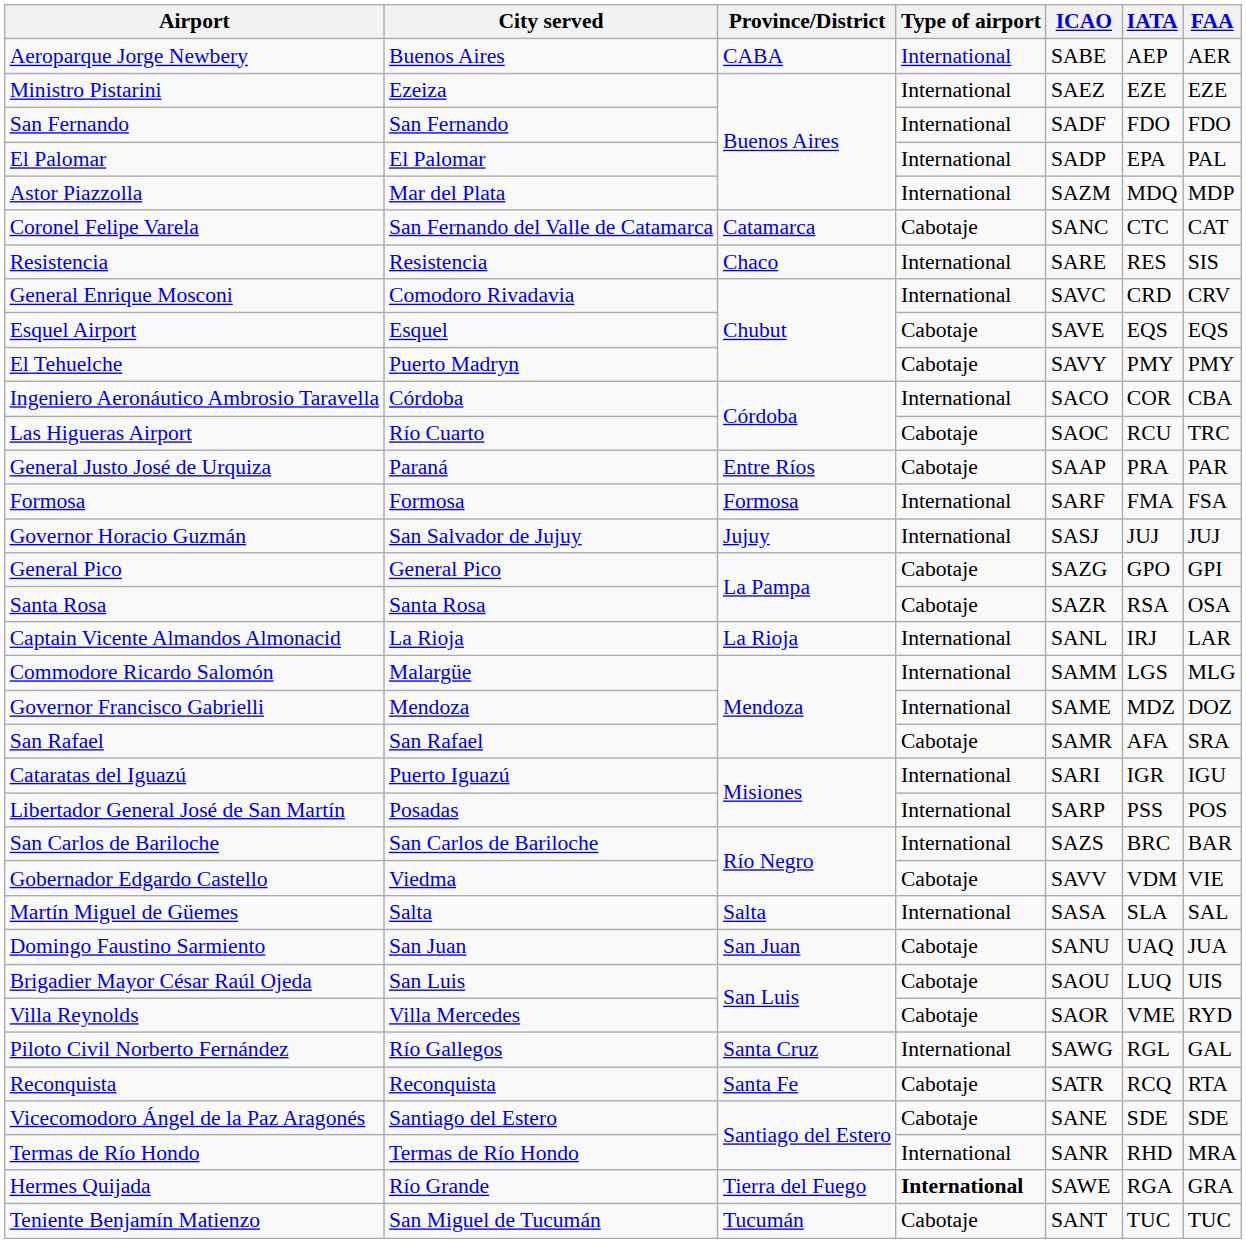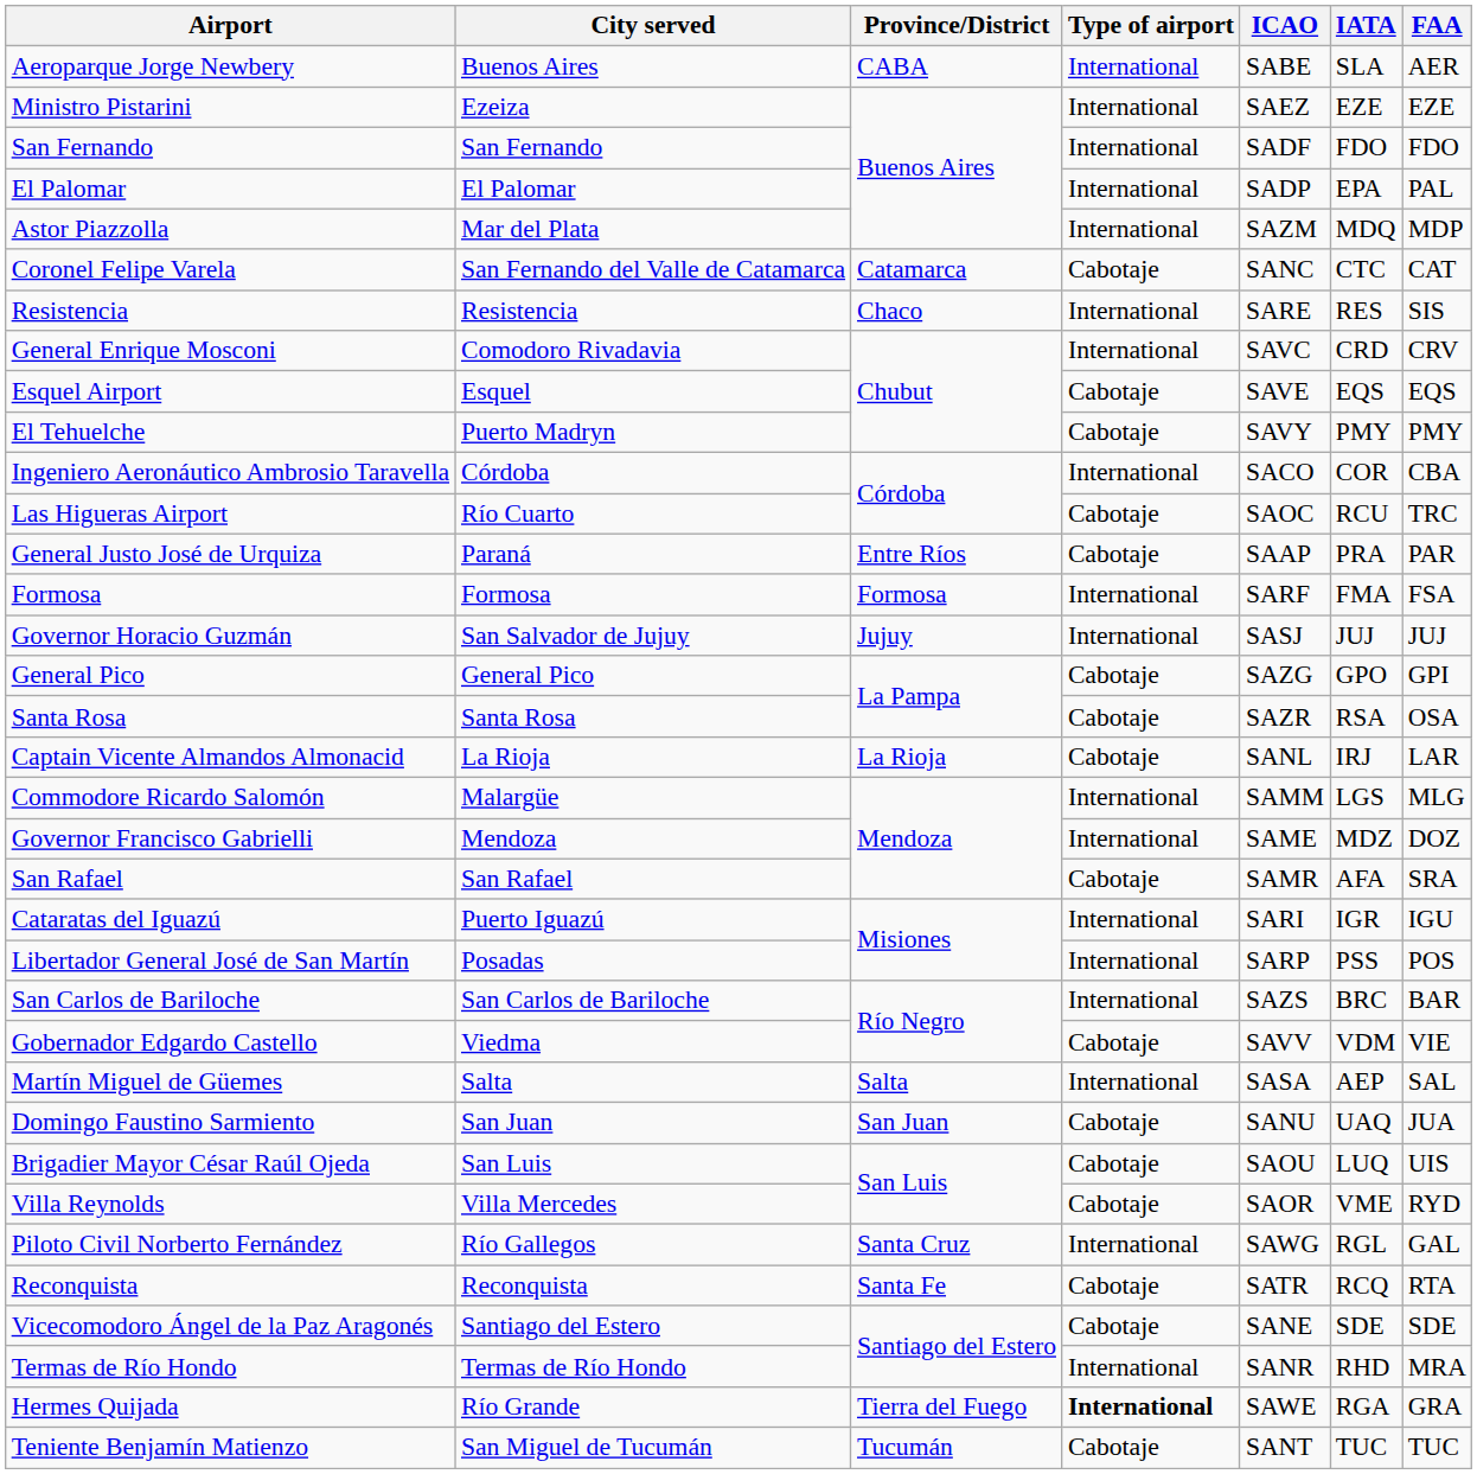Aeroparque Jorge Newbery | IATA: AEP -> SLA
Captain Vicente Almandos Almonacid | Type of airport: International -> Cabotaje
Martín Miguel de Güemes | IATA: SLA -> AEP
